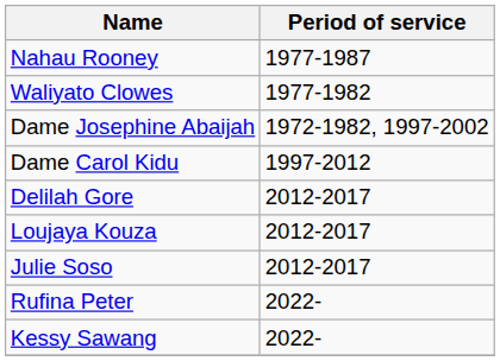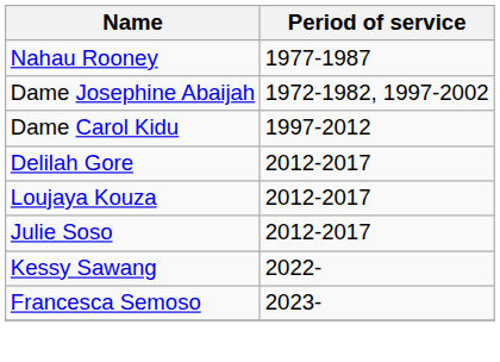- row: Waliyato Clowes | 1977-1982
- row: Rufina Peter | 2022-
+ row: Francesca Semoso | 2023-
